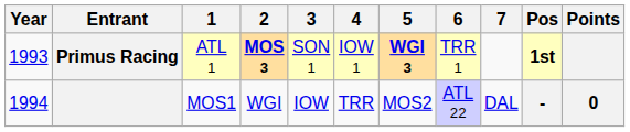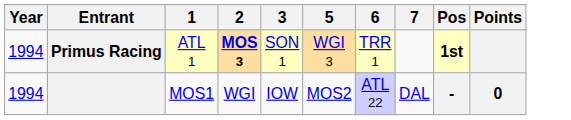- column: 4 | IOW 1 | TRR
Primus Racing | Year: 1993 -> 1994
Primus Racing | 5: bold -> normal
